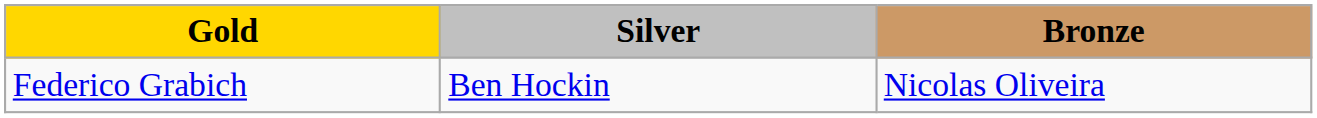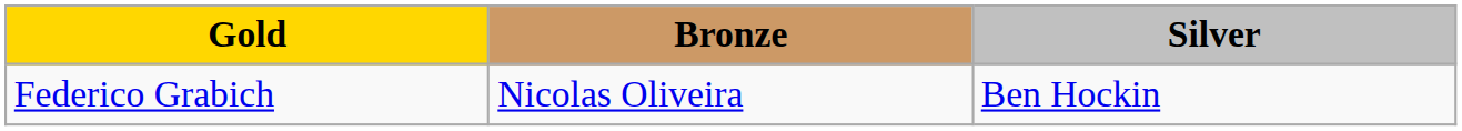columns swapped: Silver <-> Bronze
